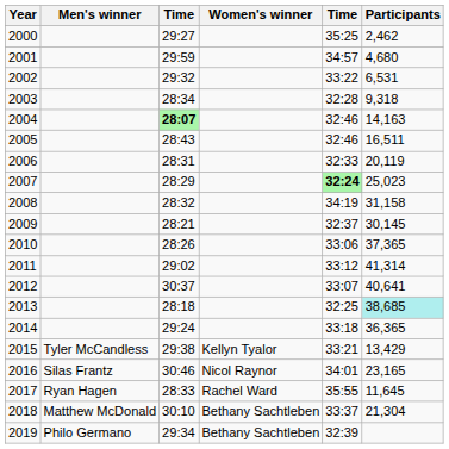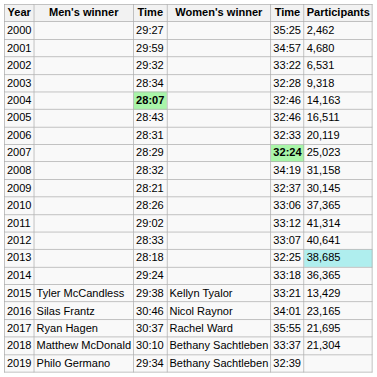2012 | column 3: 30:37 -> 28:33
2017 | column 3: 28:33 -> 30:37
2017 | Participants: 11,645 -> 21,695
